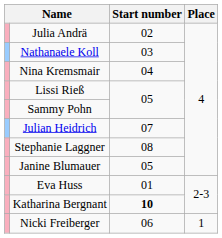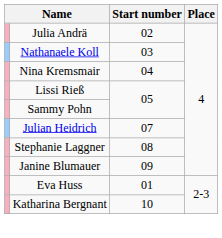Janine Blumauer | Start number: 05 -> 09
Katharina Bergnant | Start number: bold -> normal
- row: Nicki Freiberger | 06 | 1
